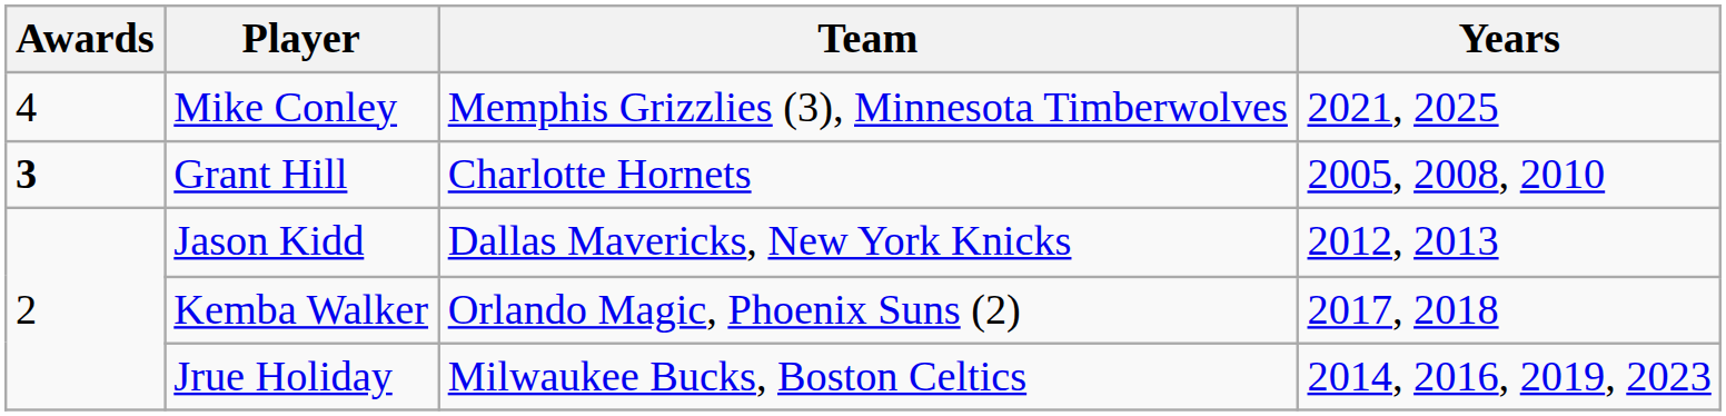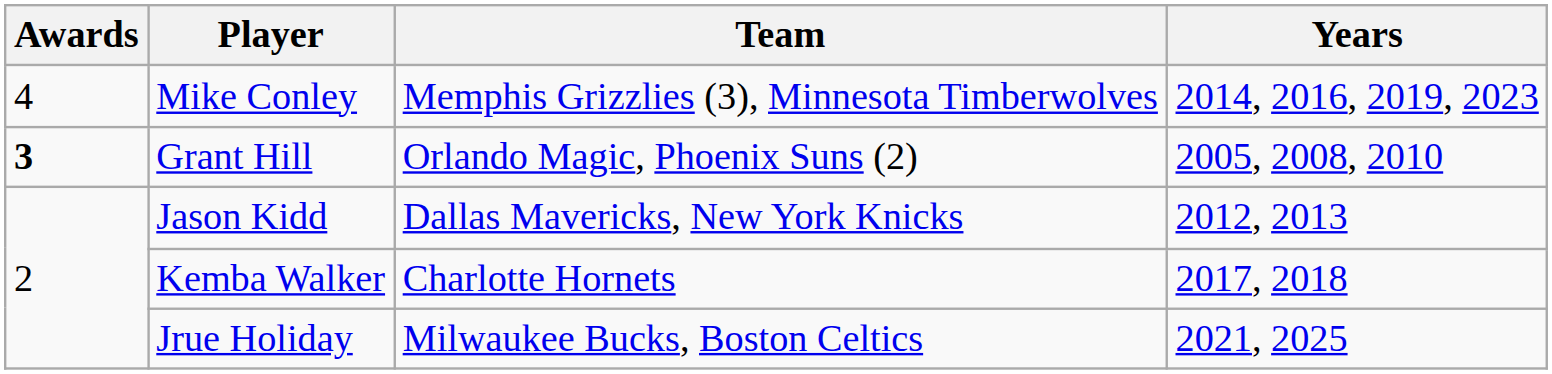Mike Conley | Years: 2021, 2025 -> 2014, 2016, 2019, 2023
Grant Hill | Team: Charlotte Hornets -> Orlando Magic, Phoenix Suns (2)
Kemba Walker | Team: Orlando Magic, Phoenix Suns (2) -> Charlotte Hornets
Jrue Holiday | Years: 2014, 2016, 2019, 2023 -> 2021, 2025
